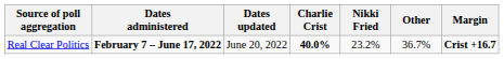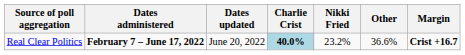Real Clear Politics | Charlie Crist: no background -> lightblue background
Real Clear Politics | Other: 36.7% -> 36.6%
